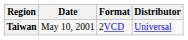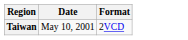- column: Distributor | Universal
